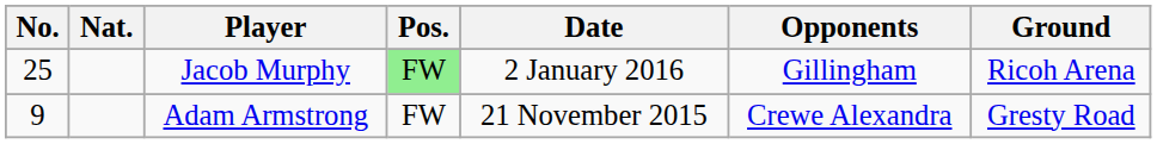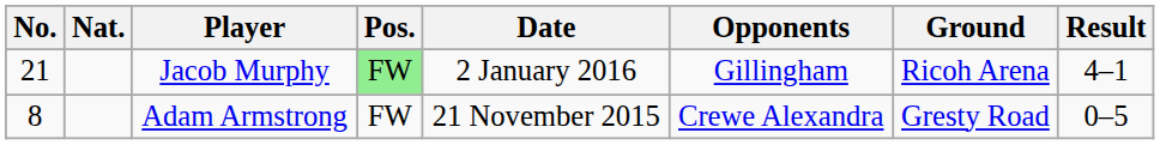+ column: Result | 4–1 | 0–5
Jacob Murphy | No.: 25 -> 21
Adam Armstrong | No.: 9 -> 8
